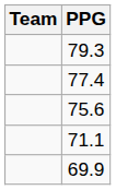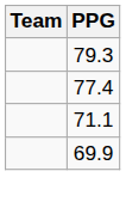- row: 75.6
